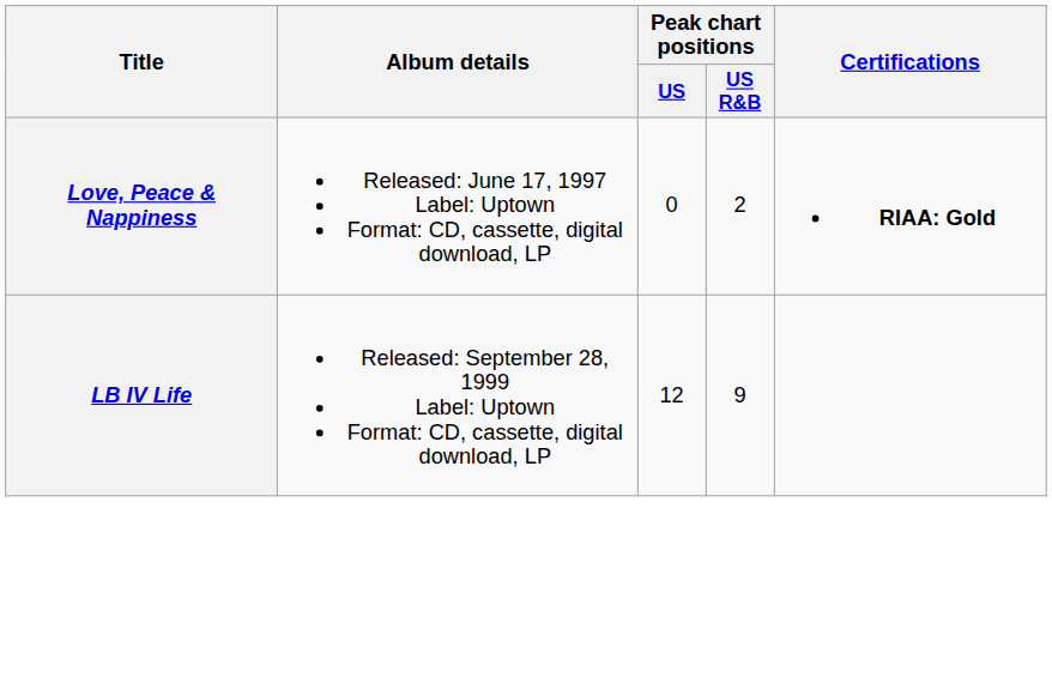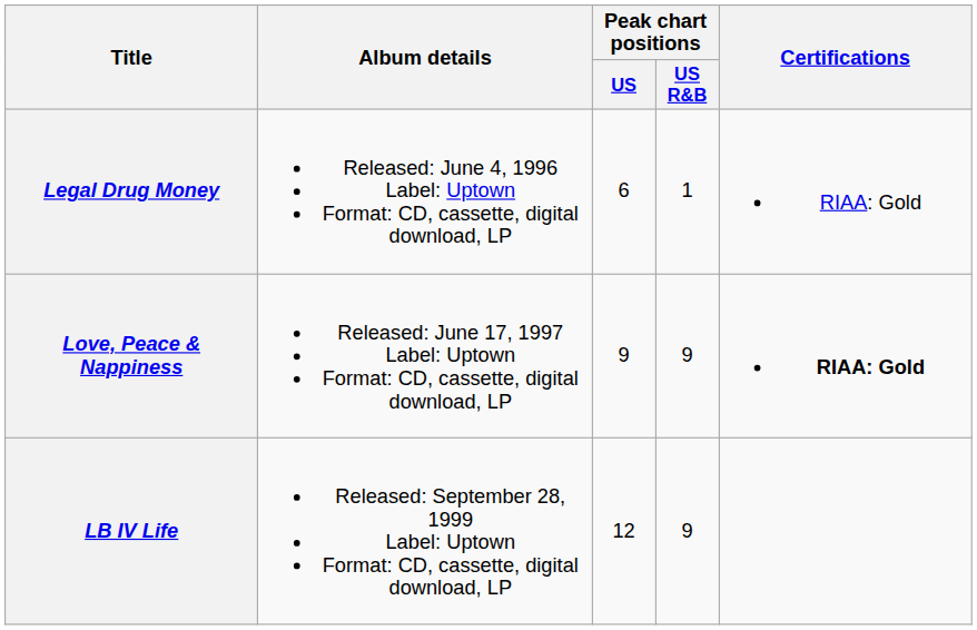+ row: Legal Drug Money | Released: June 4, 1996 Label: Uptown Format: CD, cassette, digital download, LP | 6 | 1 | RIAA: Gold
Love, Peace & Nappiness | Peak chart positions / US: 0 -> 9
Love, Peace & Nappiness | Peak chart positions / US R&B: 2 -> 9
